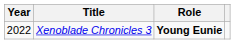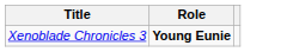- column: Year | 2022
